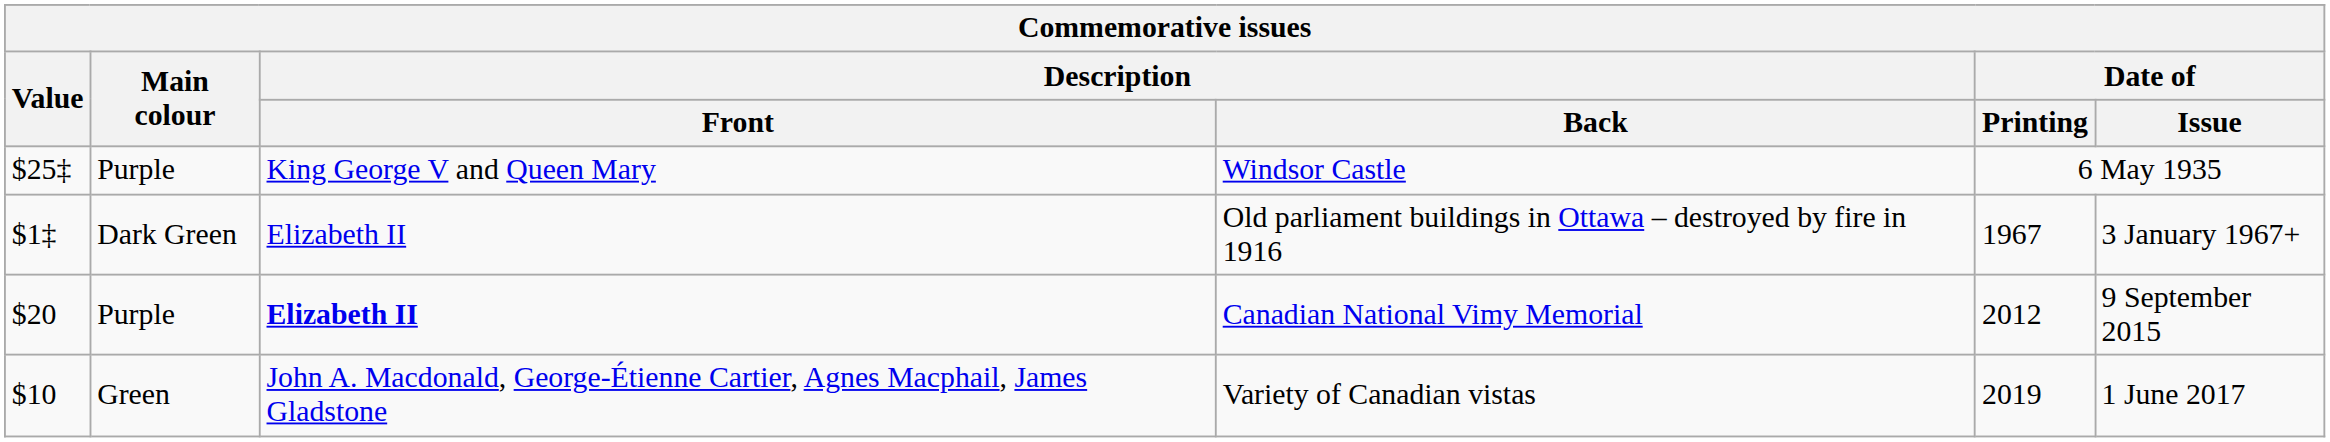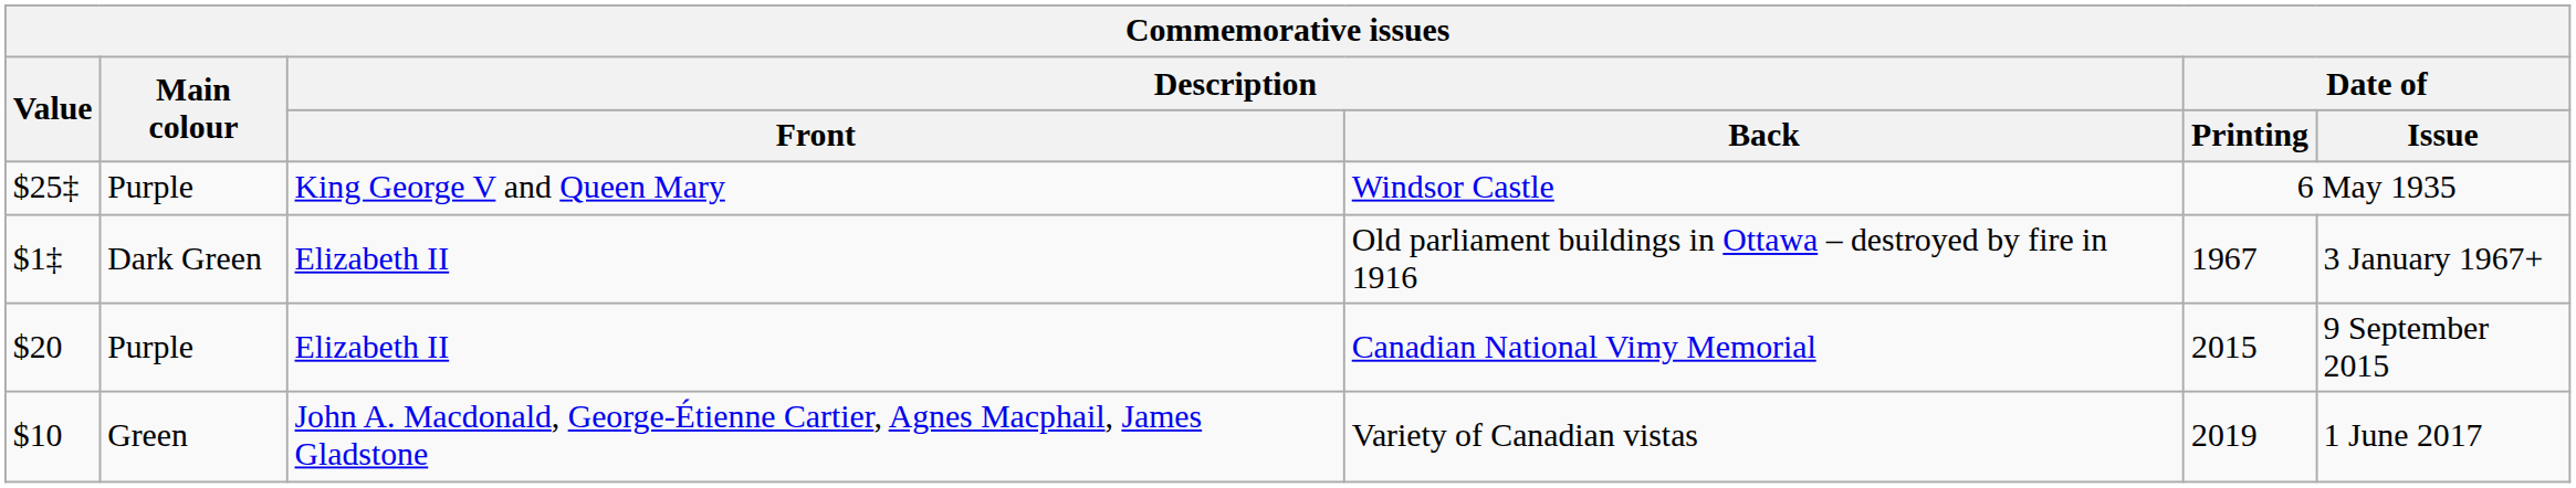Canadian National Vimy Memorial | Description / Front: bold -> normal
Canadian National Vimy Memorial | Date of / Printing: 2012 -> 2015
